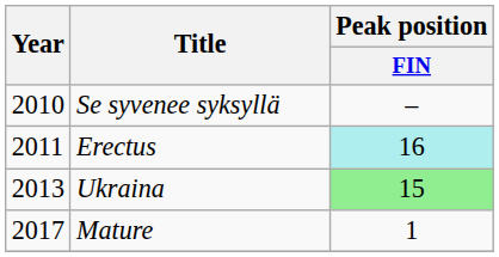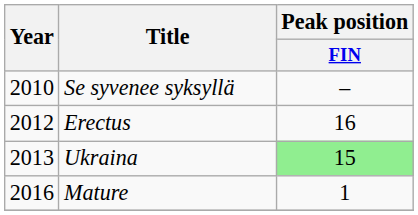Erectus | Year: 2011 -> 2012
Erectus | Peak position / FIN: paleturquoise background -> no background
Mature | Year: 2017 -> 2016
